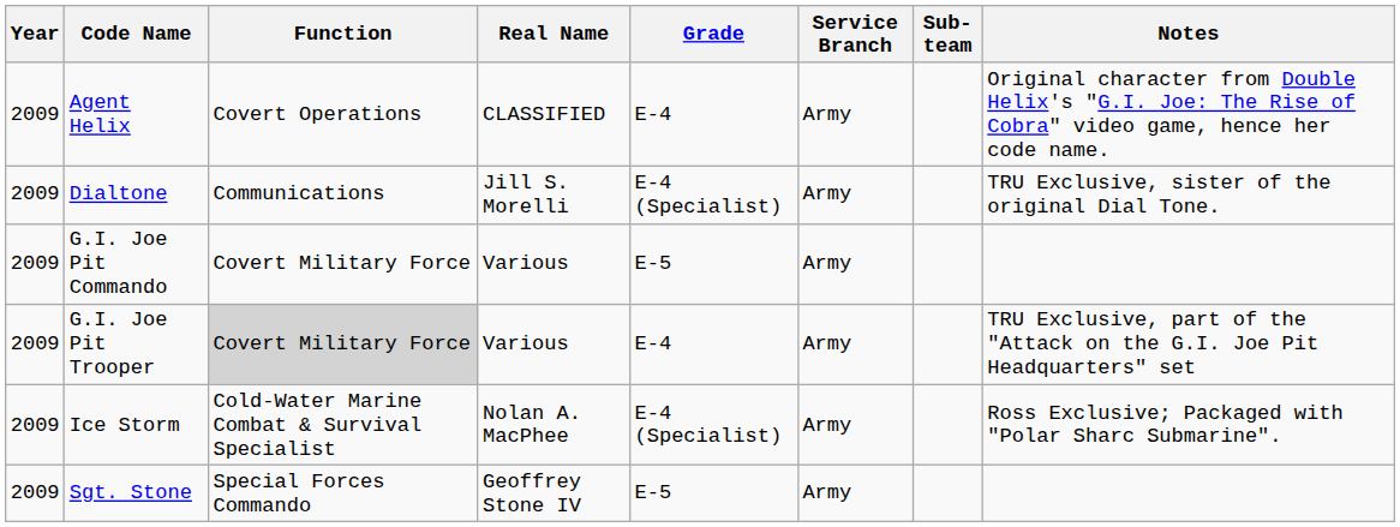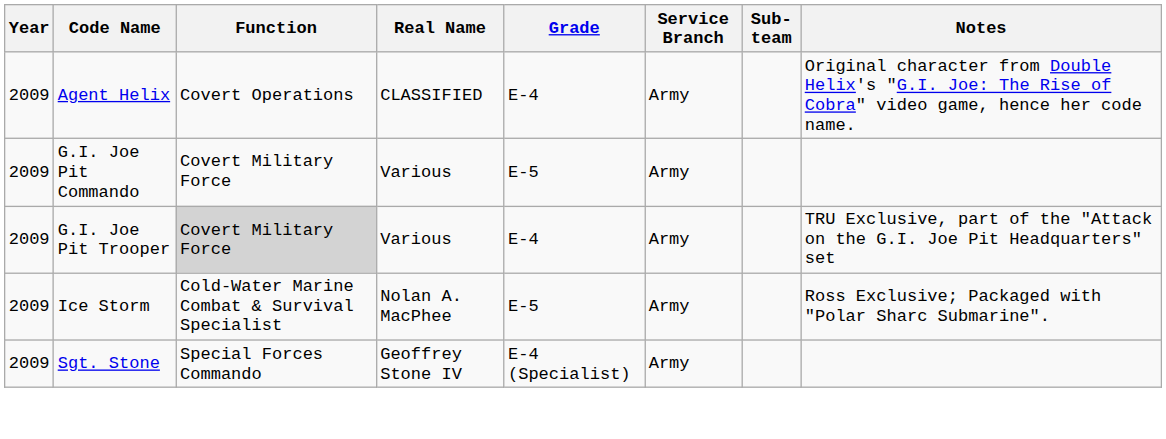- row: 2009 | Dialtone | Communications | Jill S. Morelli | E-4 (Specialist) | Army | TRU Exclusive, sister of the original Dial Tone.
Ice Storm | Grade: E-4 (Specialist) -> E-5
Sgt. Stone | Grade: E-5 -> E-4 (Specialist)
